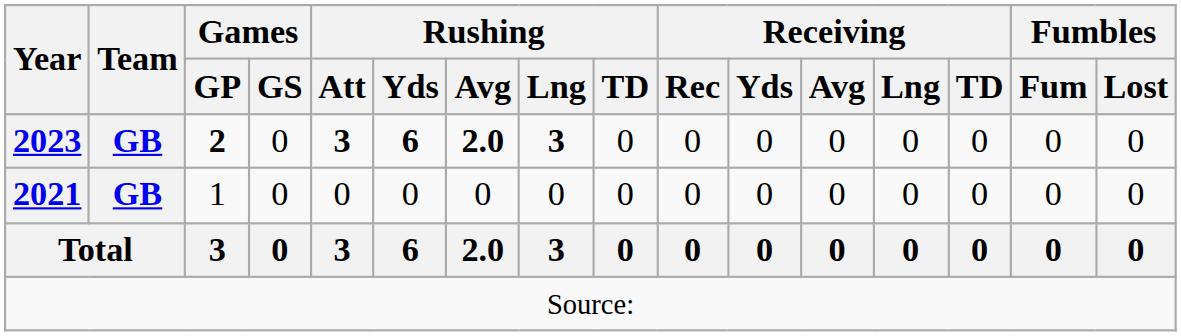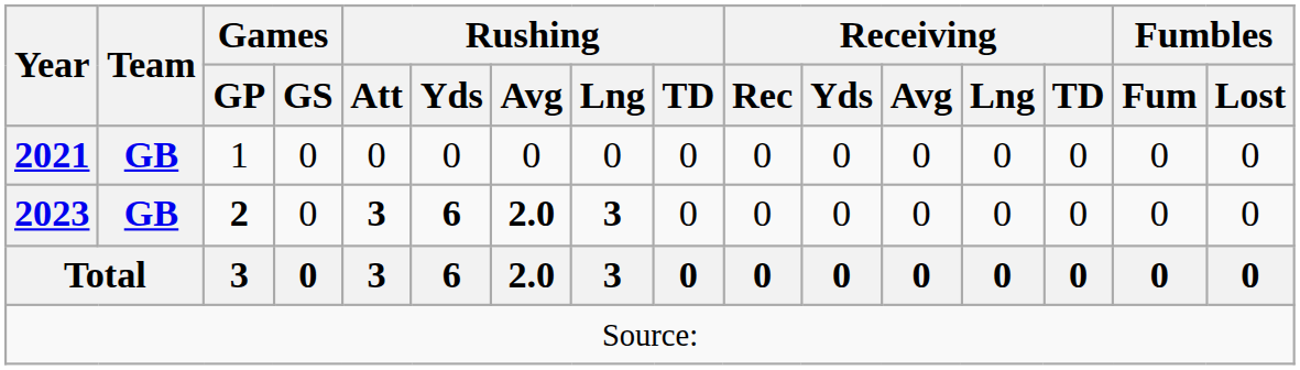rows swapped: 2021 <-> 2023
